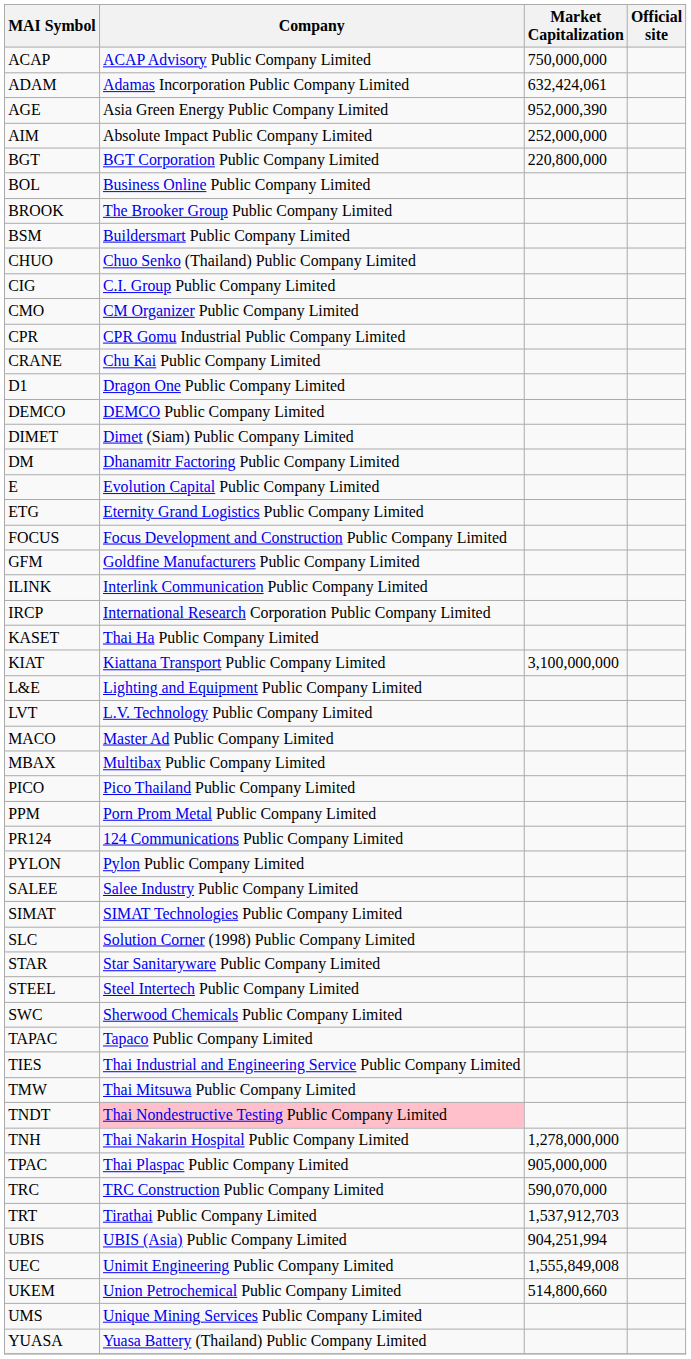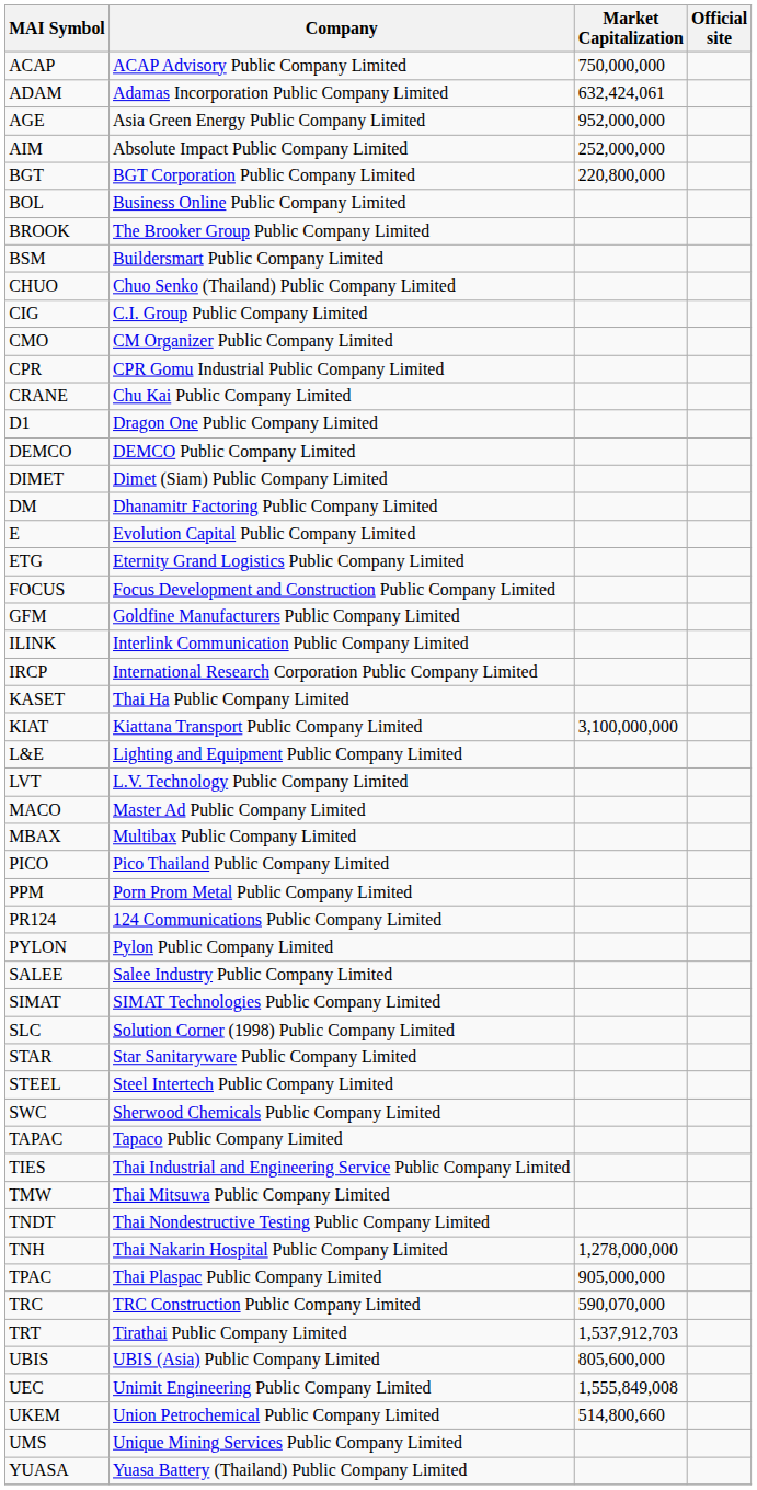AGE | Market Capitalization: 952,000,390 -> 952,000,000
TNDT | Company: pink background -> no background
UBIS | Market Capitalization: 904,251,994 -> 805,600,000
